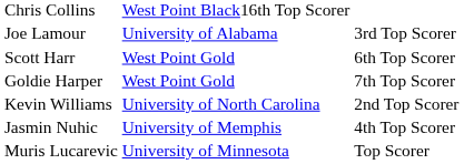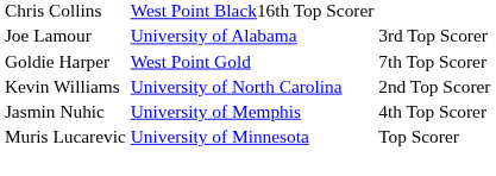- row: Scott Harr | West Point Gold | 6th Top Scorer
